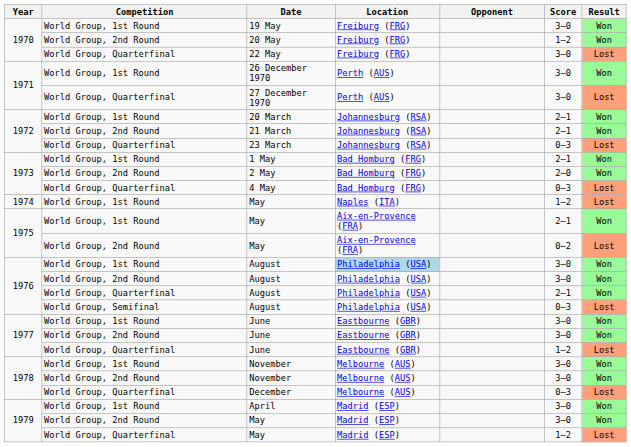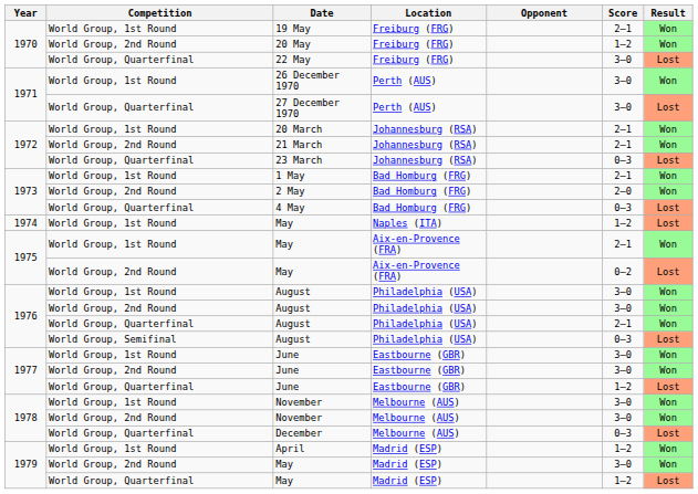19 May | Score: 3–0 -> 2–1
World Group, 1st Round / August | Location: lightblue background -> no background
April | Score: 3–0 -> 1–2
